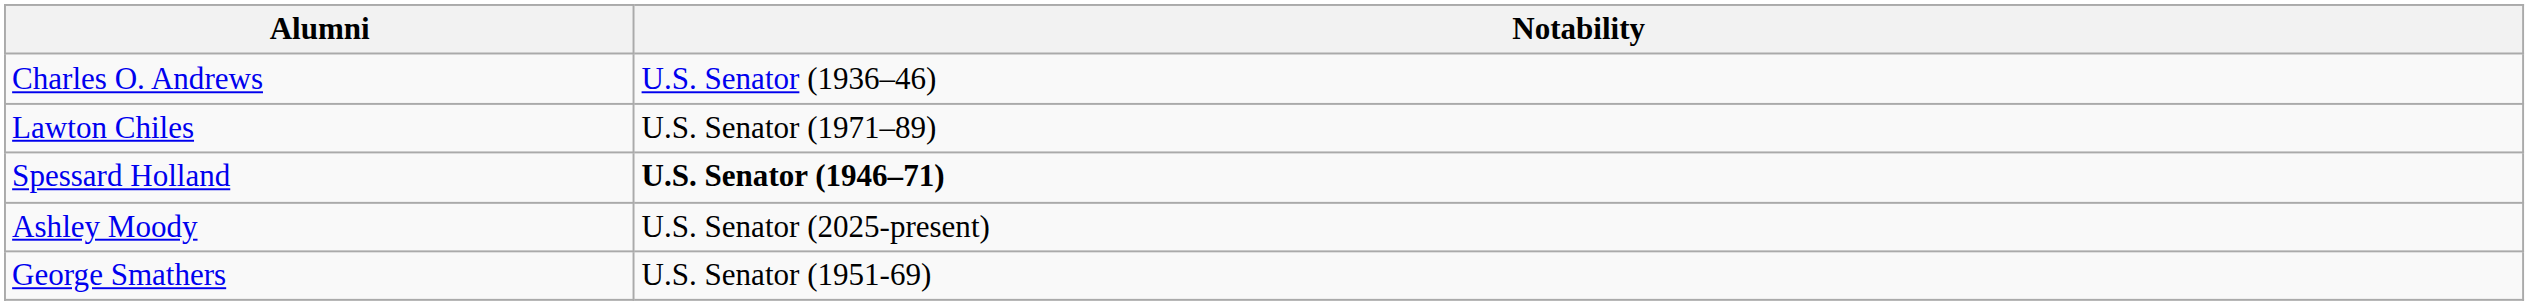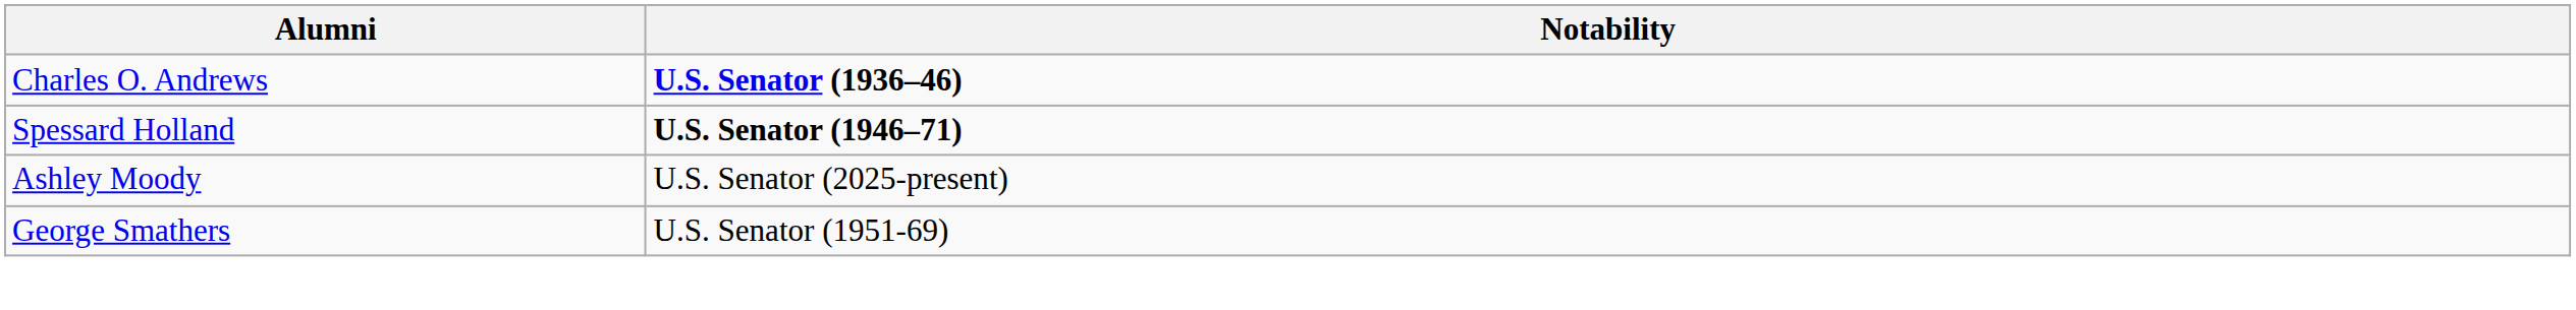Charles O. Andrews | Notability: normal -> bold
- row: Lawton Chiles | U.S. Senator (1971–89)
